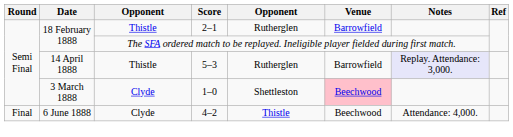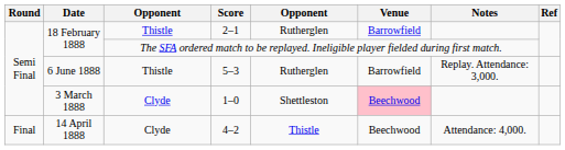5–3 | Date: 14 April 1888 -> 6 June 1888
5–3 | Notes: lavender background -> no background
4–2 | Date: 6 June 1888 -> 14 April 1888
